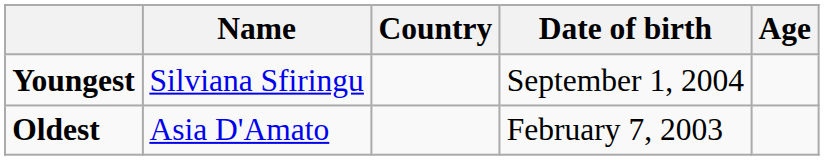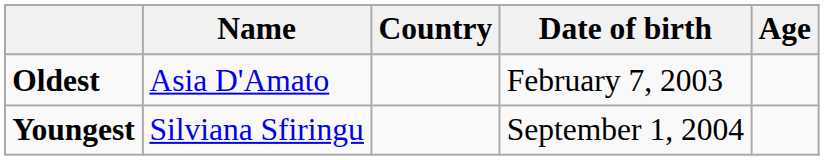rows swapped: Youngest <-> Oldest
